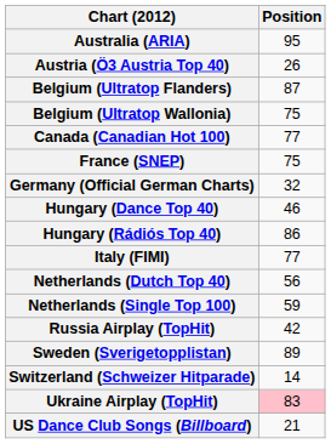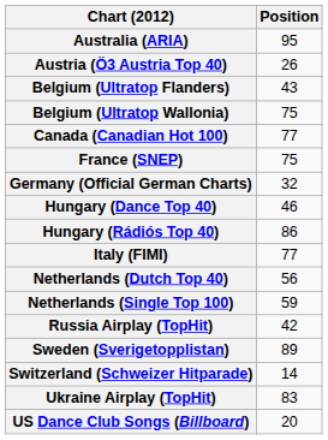Belgium (Ultratop Flanders) | Position: 87 -> 43
Ukraine Airplay (TopHit) | Position: pink background -> no background
US Dance Club Songs (Billboard) | Position: 21 -> 20
